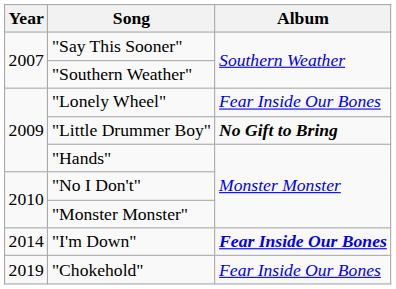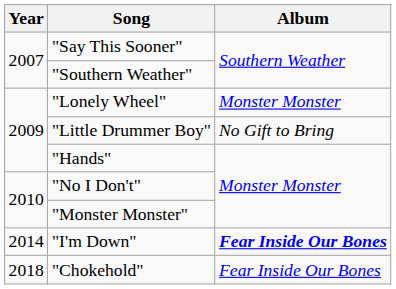"Lonely Wheel" | Album: Fear Inside Our Bones -> Monster Monster
"Little Drummer Boy" | Album: bold -> normal
"Chokehold" | Year: 2019 -> 2018
